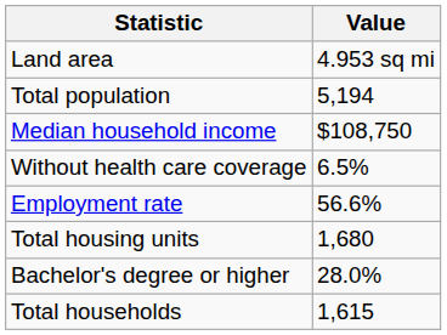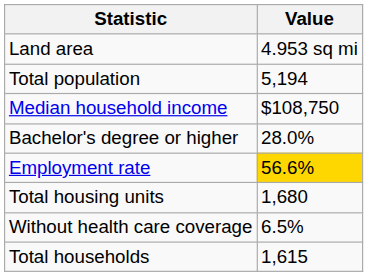rows swapped: Bachelor's degree or higher <-> Without health care coverage
Employment rate | Value: no background -> gold background
